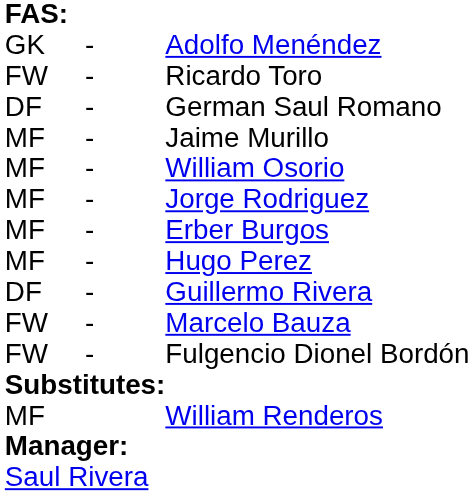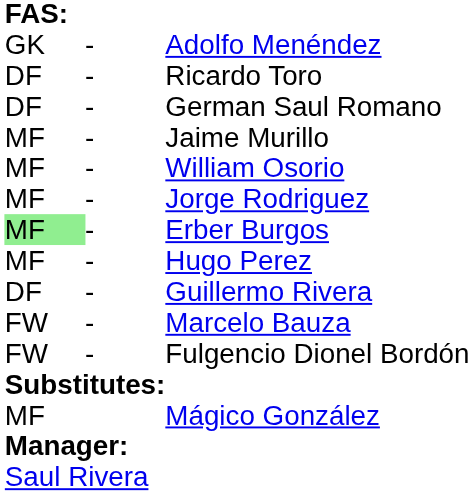Ricardo Toro | column 1: FW -> DF
Erber Burgos | column 1: no background -> lightgreen background
- row: MF | William Renderos
+ row: MF | Mágico González
